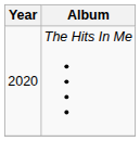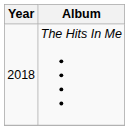The Hits In Me | Year: 2020 -> 2018
